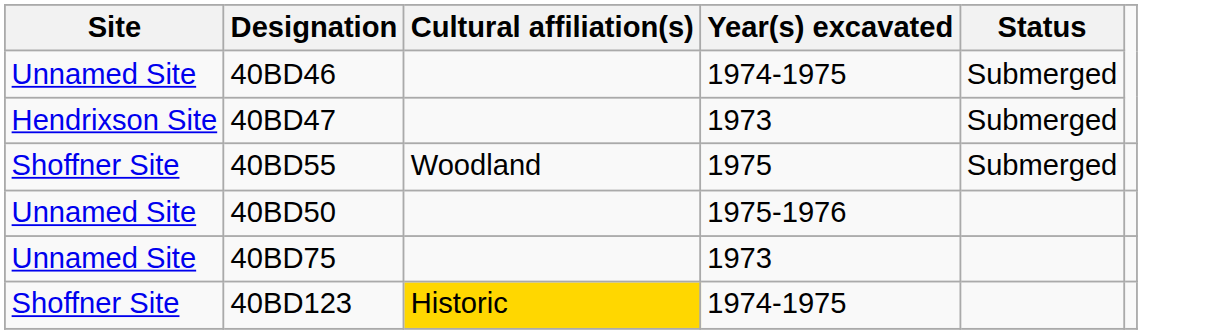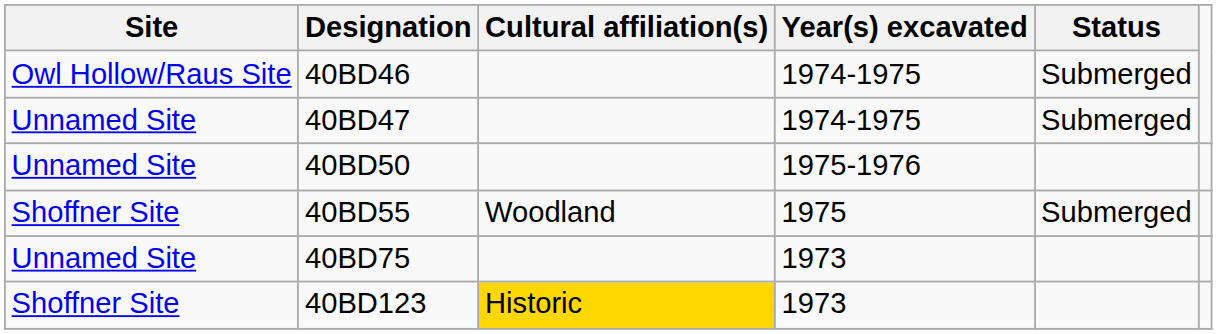40BD46 | Site: Unnamed Site -> Owl Hollow/Raus Site
40BD47 | Site: Hendrixson Site -> Unnamed Site
40BD47 | Year(s) excavated: 1973 -> 1974-1975
rows swapped: 40BD50 <-> 40BD55
40BD123 | Year(s) excavated: 1974-1975 -> 1973
